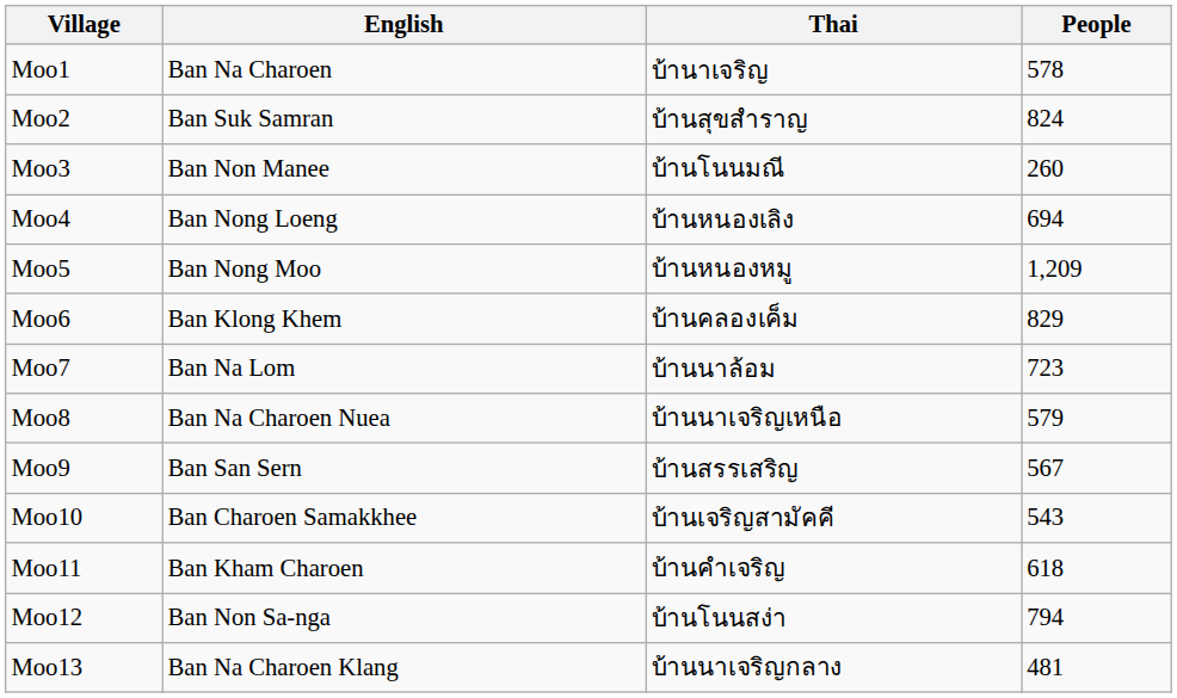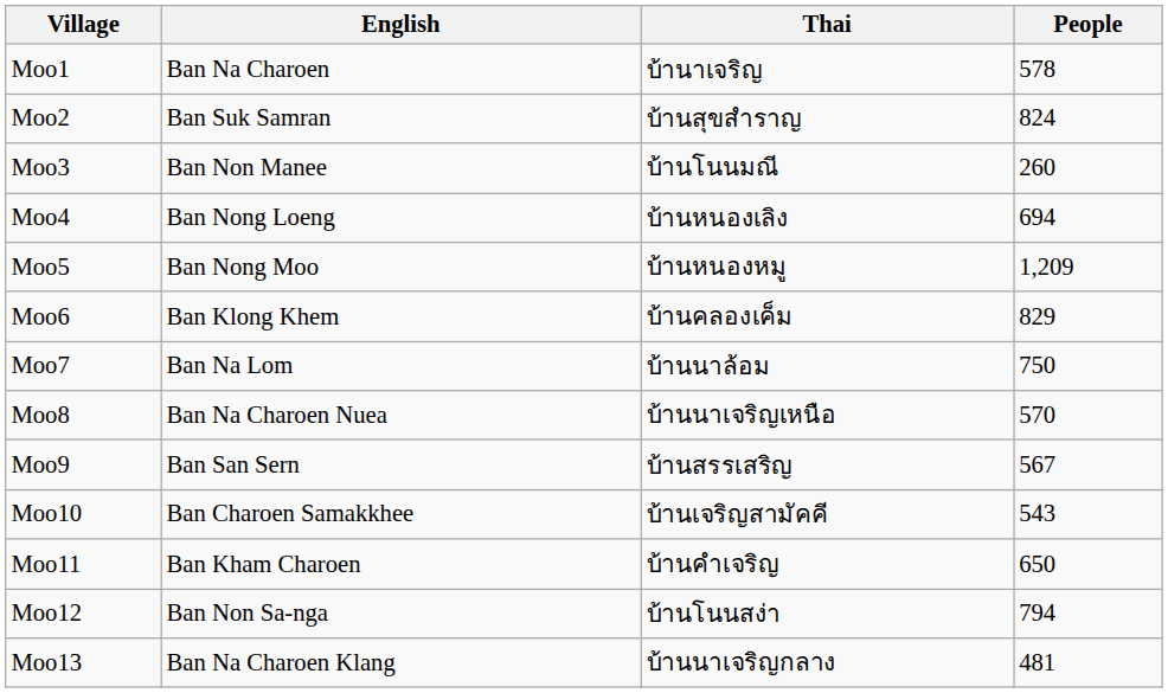Moo7 | People: 723 -> 750
Moo8 | People: 579 -> 570
Moo11 | People: 618 -> 650
